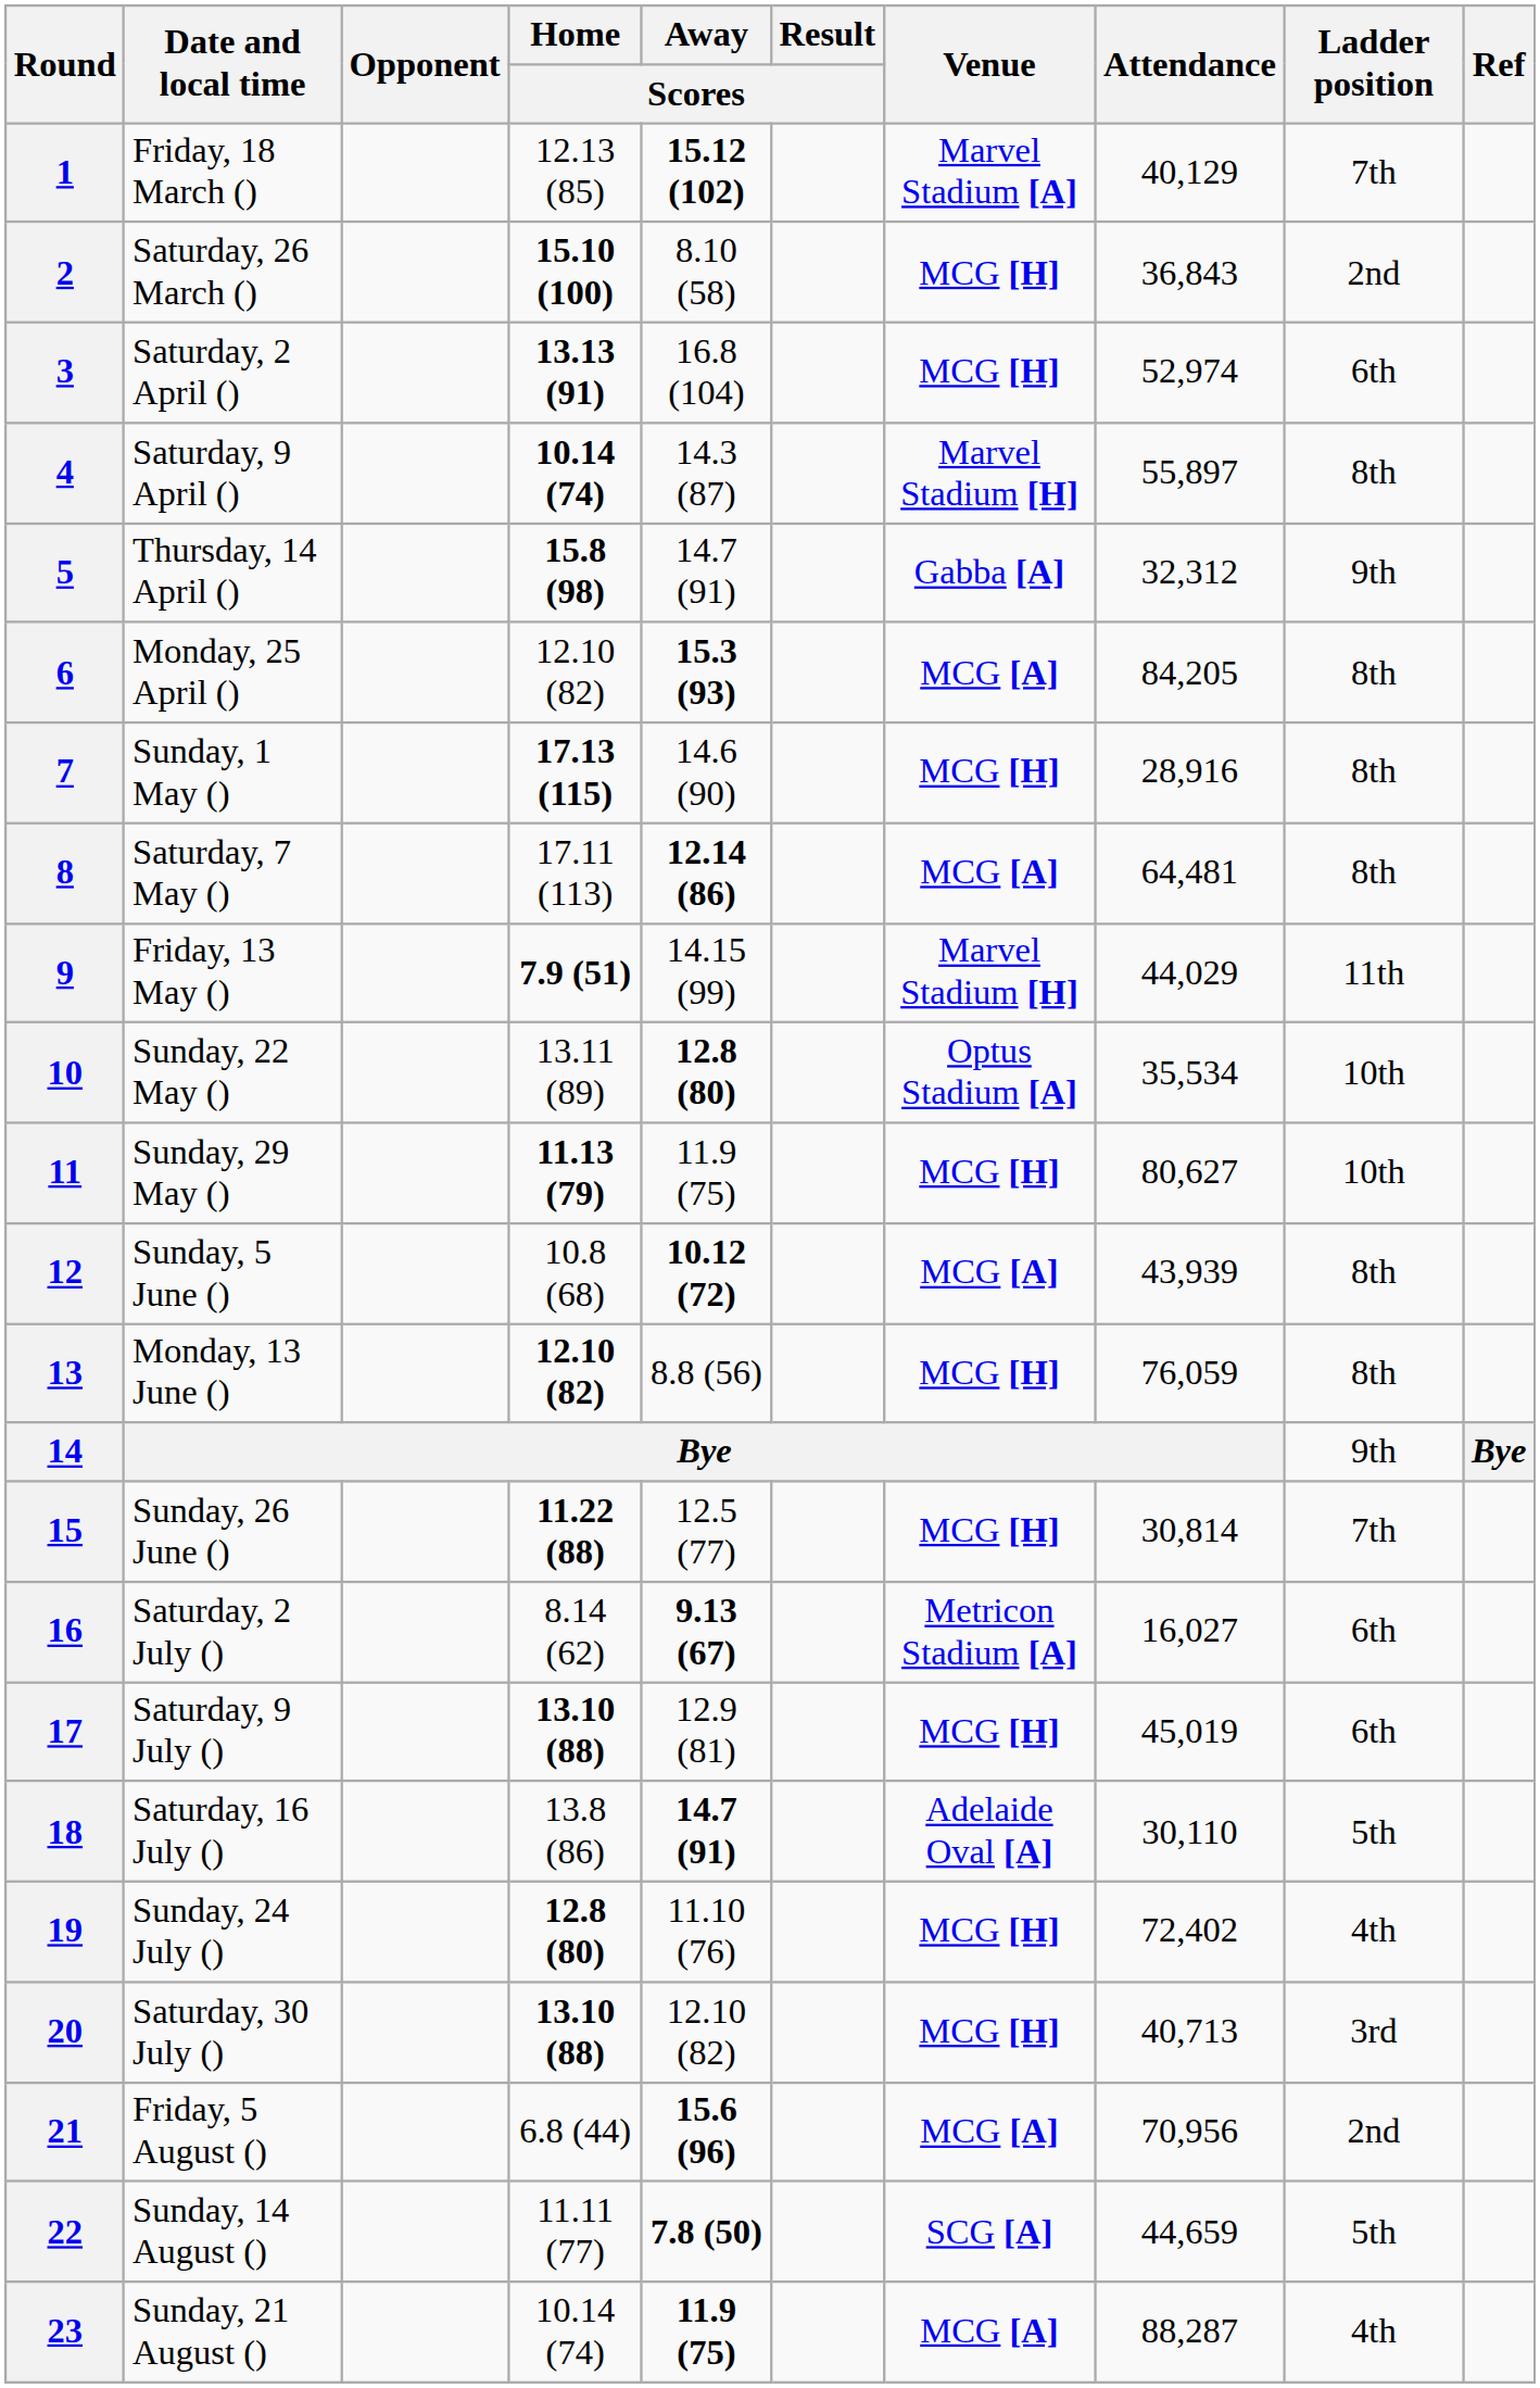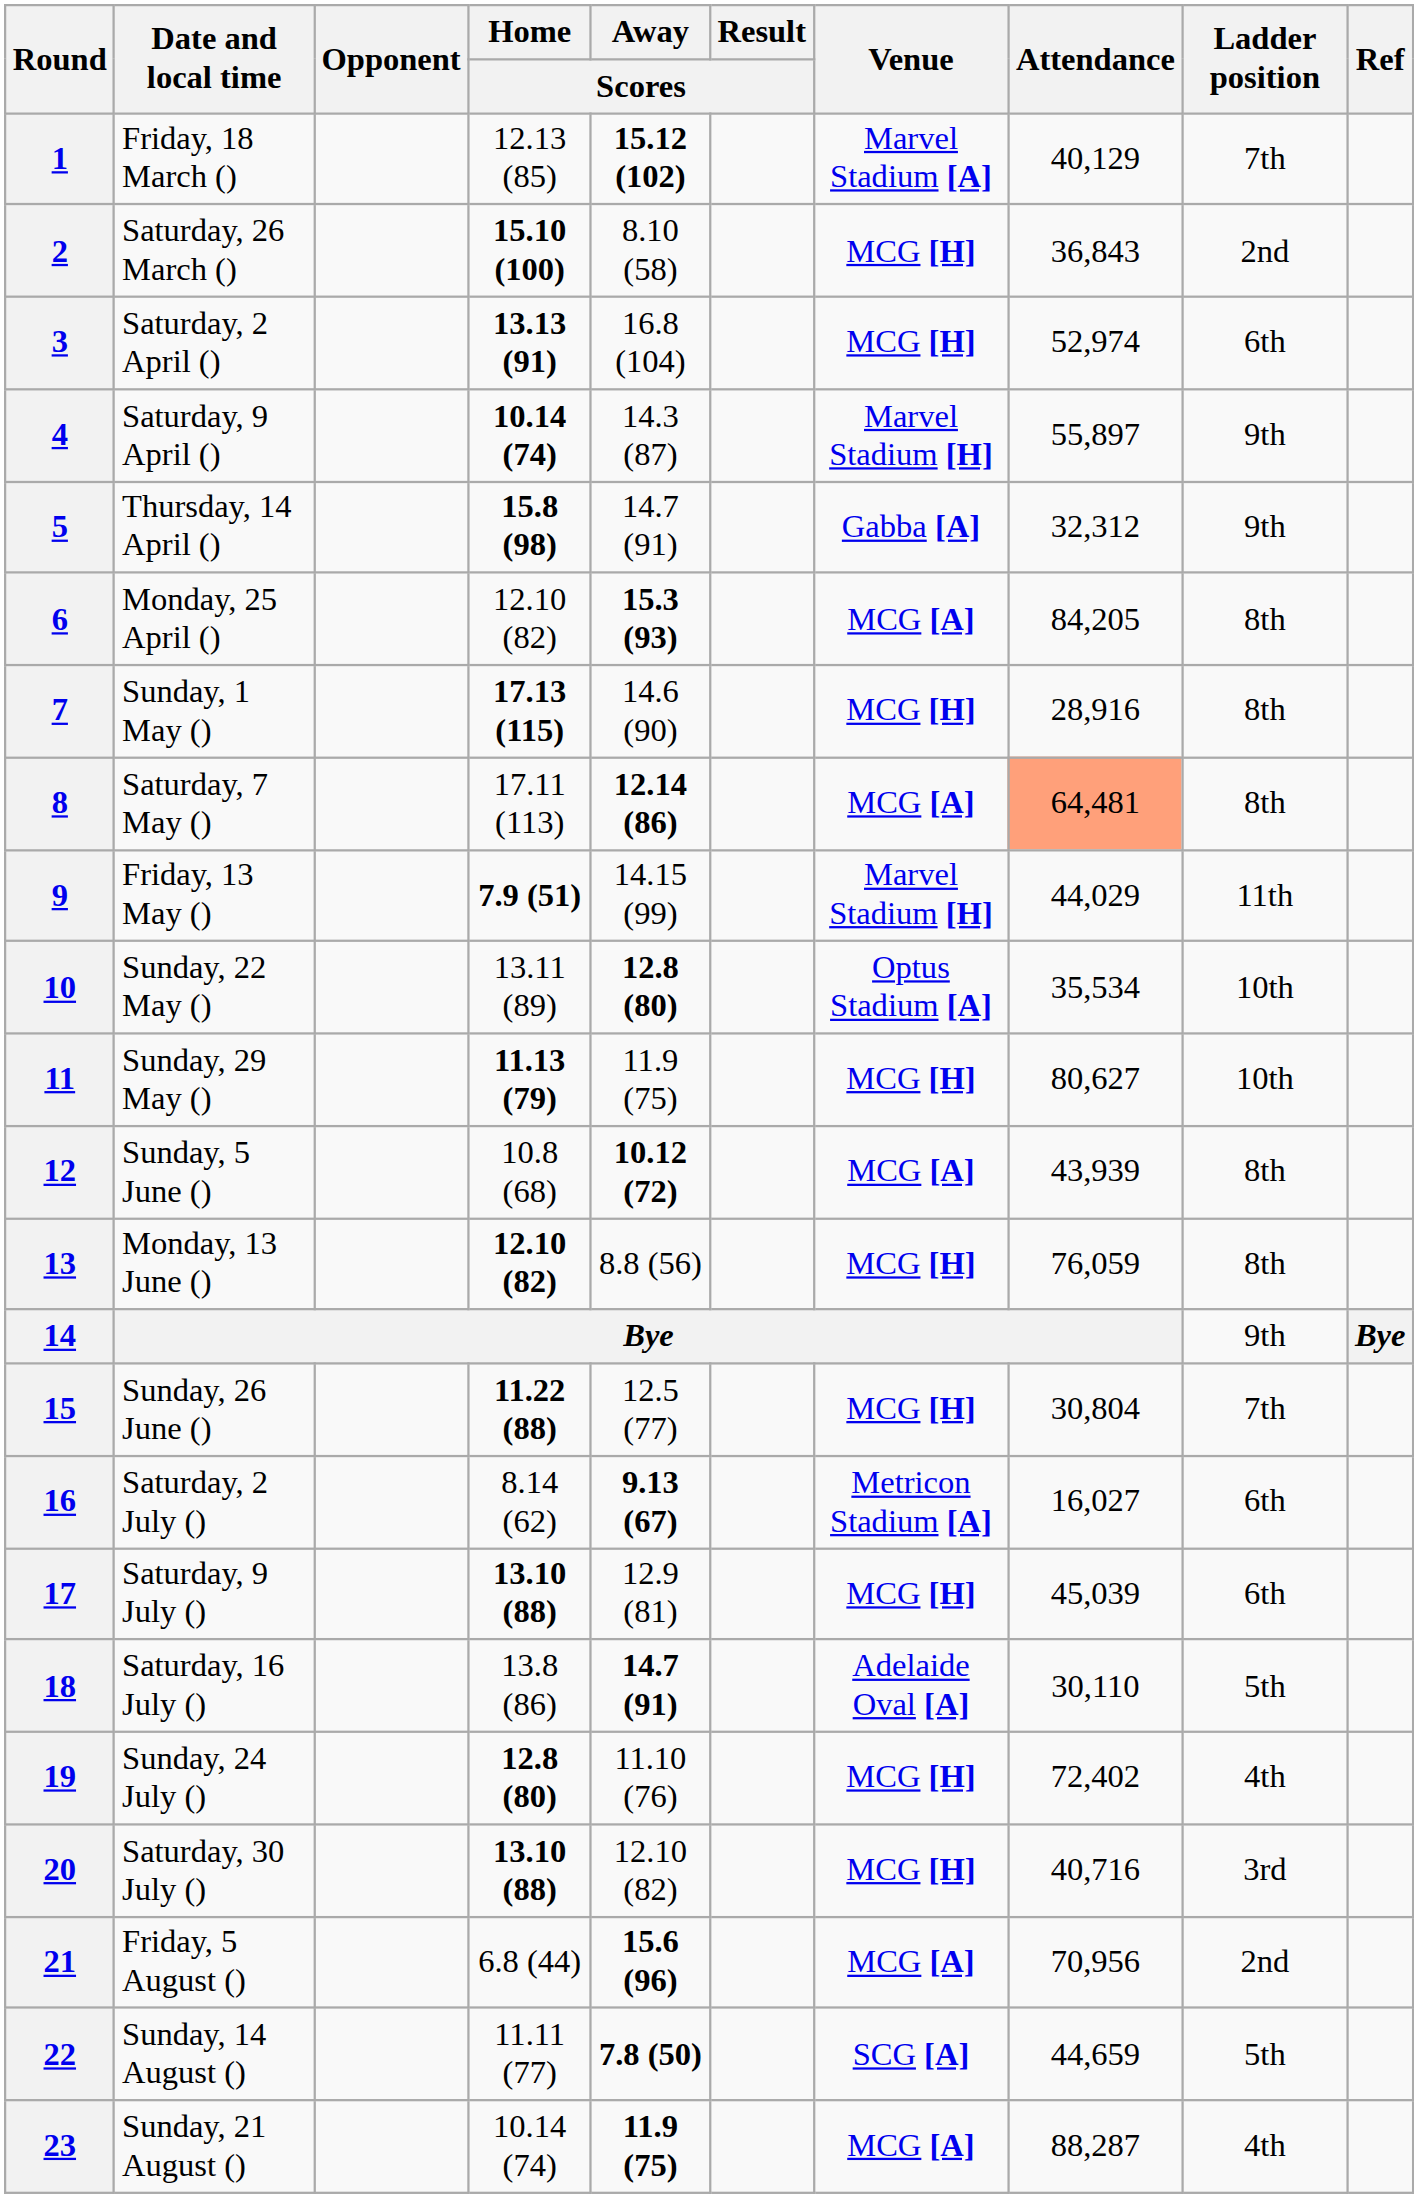4 | Ladder position: 8th -> 9th
8 | Attendance: no background -> lightsalmon background
15 | Attendance: 30,814 -> 30,804
17 | Attendance: 45,019 -> 45,039
20 | Attendance: 40,713 -> 40,716
